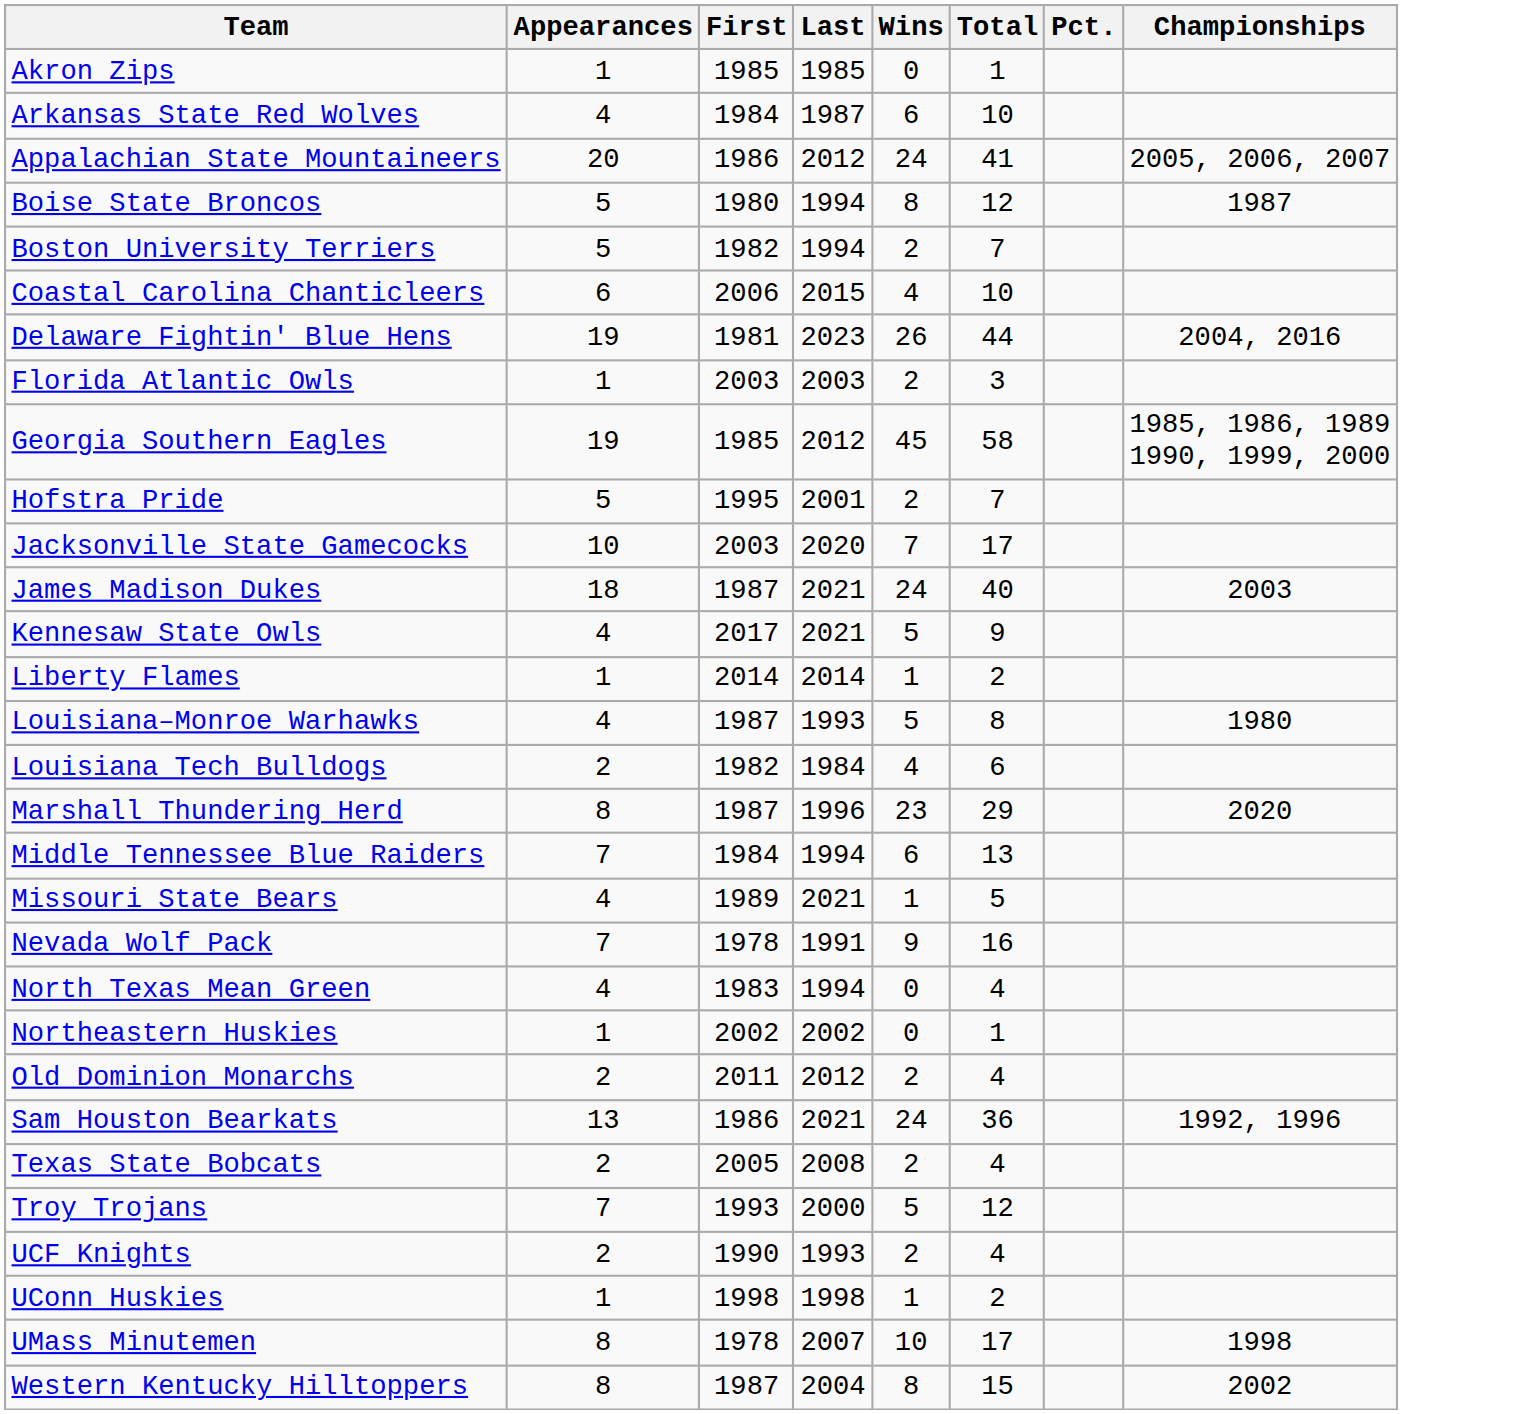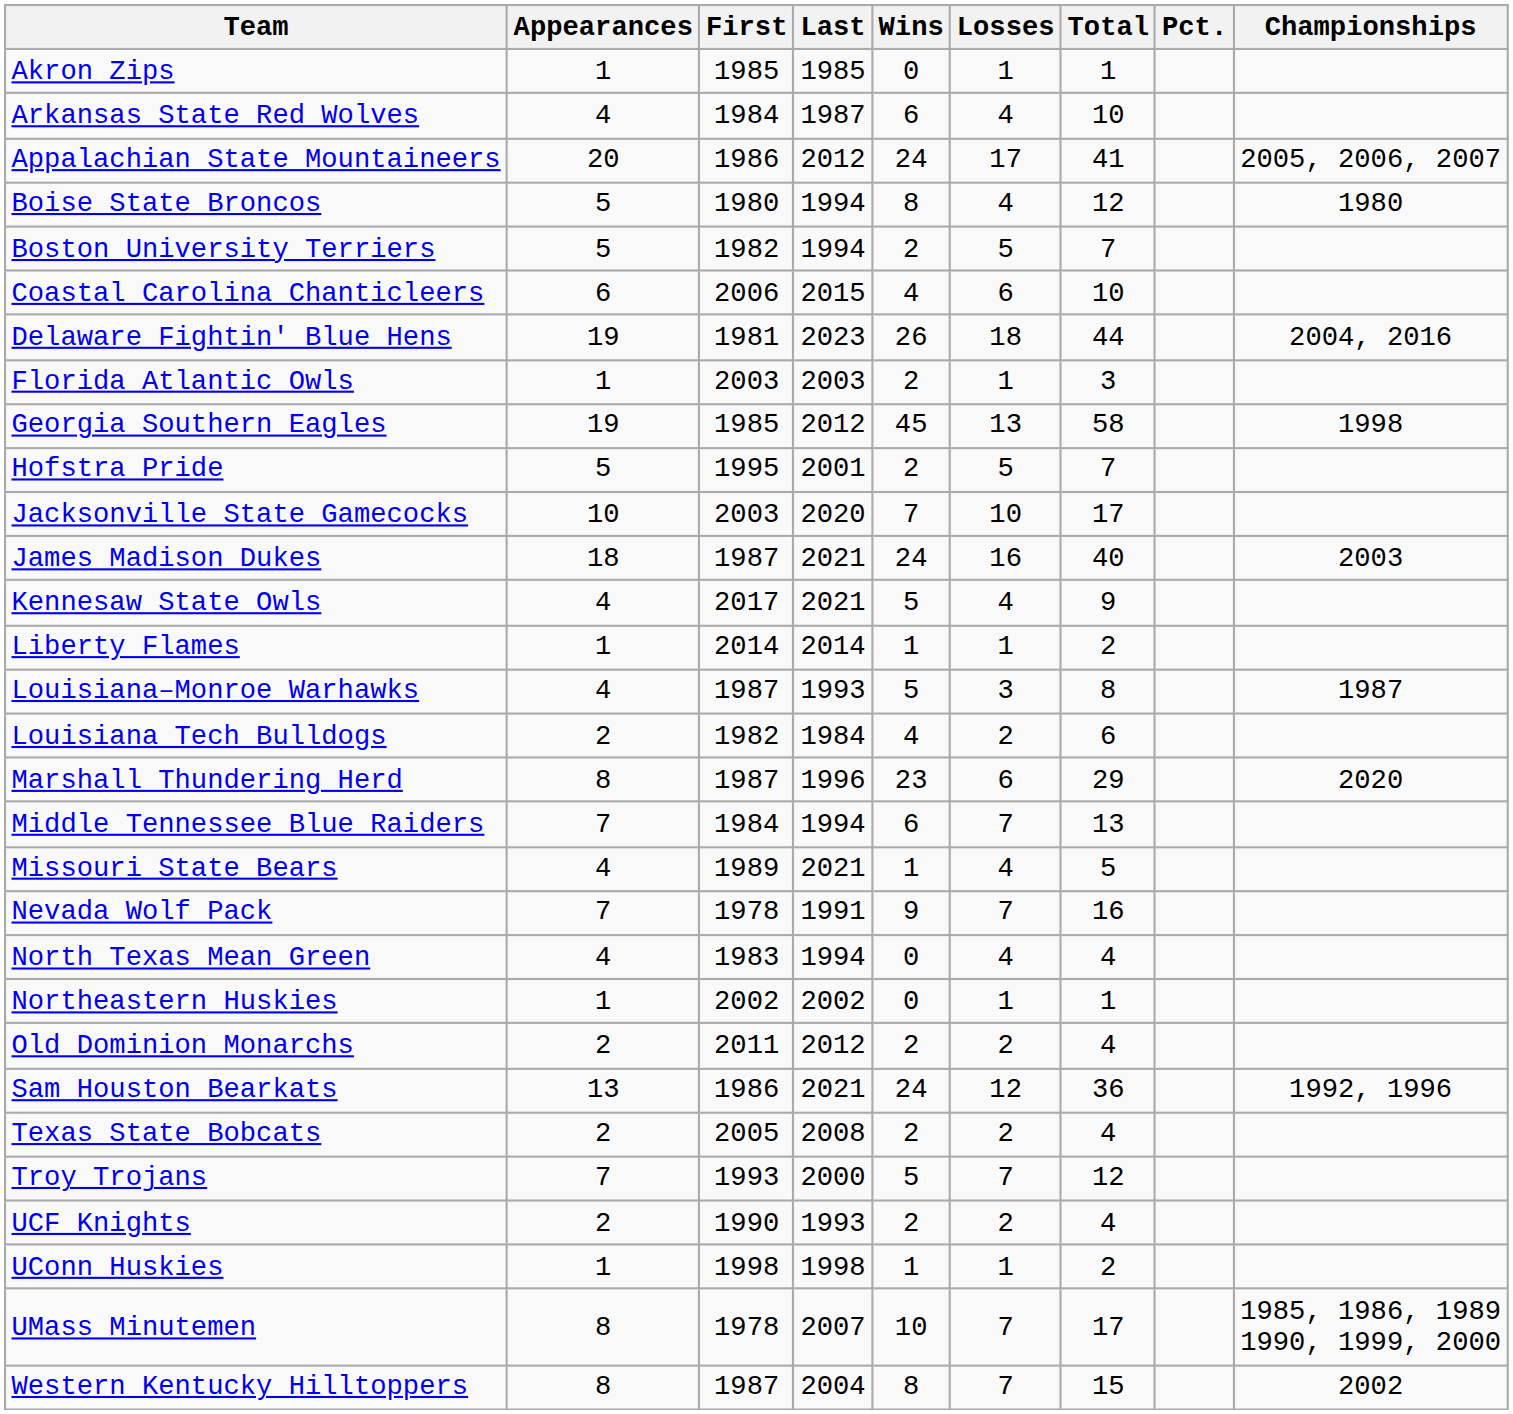+ column: Losses | 1 | 4 | 17 | 4 | 5 | 6 | 18 | 1 | 13 | 5 | 10 | 16 | 4 | 1 | 3 | 2 | 6 | 7 | 4 | 7 | 4 | 1 | 2 | 12 | 2 | 7 | 2 | 1 | 7 | 7
Boise State Broncos | Championships: 1987 -> 1980
Georgia Southern Eagles | Championships: 1985, 1986, 1989 1990, 1999, 2000 -> 1998
Louisiana–Monroe Warhawks | Championships: 1980 -> 1987
UMass Minutemen | Championships: 1998 -> 1985, 1986, 1989 1990, 1999, 2000
